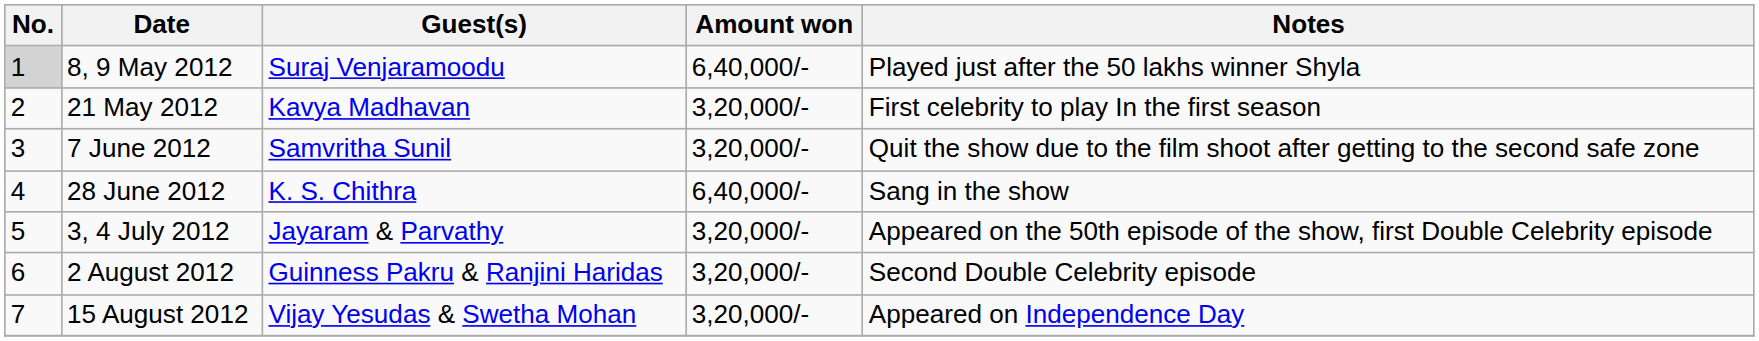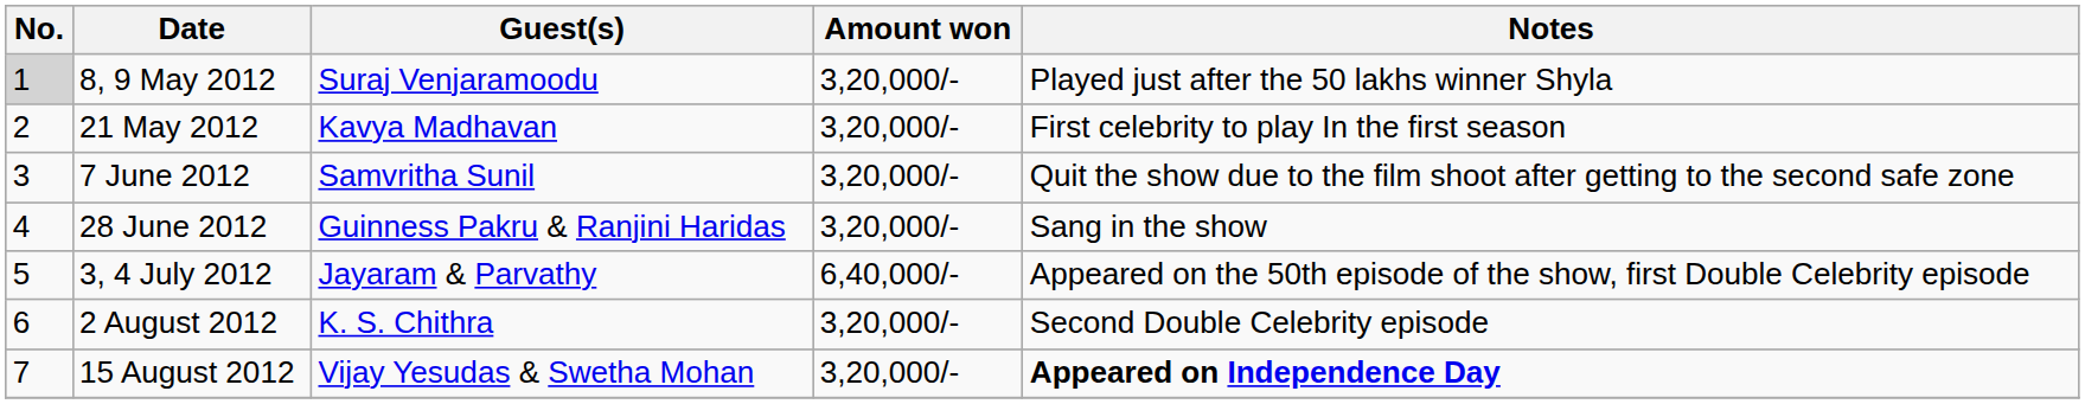8, 9 May 2012 | Amount won: 6,40,000/- -> 3,20,000/-
28 June 2012 | Guest(s): K. S. Chithra -> Guinness Pakru & Ranjini Haridas
28 June 2012 | Amount won: 6,40,000/- -> 3,20,000/-
3, 4 July 2012 | Amount won: 3,20,000/- -> 6,40,000/-
2 August 2012 | Guest(s): Guinness Pakru & Ranjini Haridas -> K. S. Chithra
15 August 2012 | Notes: normal -> bold
